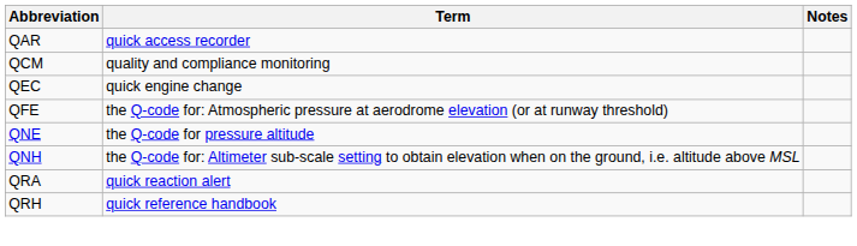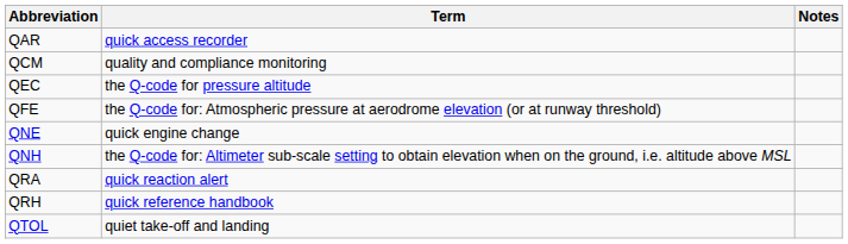QEC | Term: quick engine change -> the Q-code for pressure altitude
QNE | Term: the Q-code for pressure altitude -> quick engine change
+ row: QTOL | quiet take-off and landing
